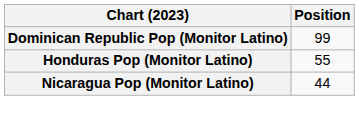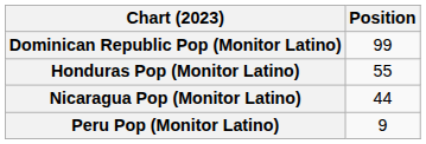+ row: Peru Pop (Monitor Latino) | 9
